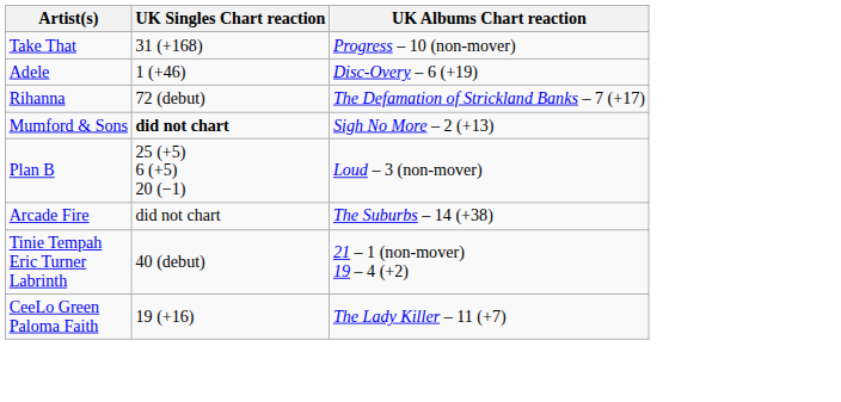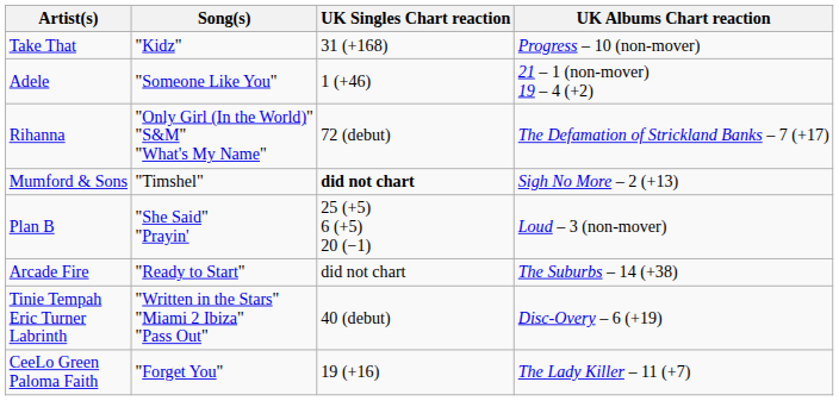+ column: Song(s) | "Kidz" | "Someone Like You" | "Only Girl (In the World)" "S&M" "What's My Name" | "Timshel" | "She Said" "Prayin' | "Ready to Start" | "Written in the Stars" "Miami 2 Ibiza" "Pass Out" | "Forget You"
Adele | UK Albums Chart reaction: Disc-Overy – 6 (+19) -> 21 – 1 (non-mover) 19 – 4 (+2)
Tinie Tempah Eric Turner Labrinth | UK Albums Chart reaction: 21 – 1 (non-mover) 19 – 4 (+2) -> Disc-Overy – 6 (+19)
